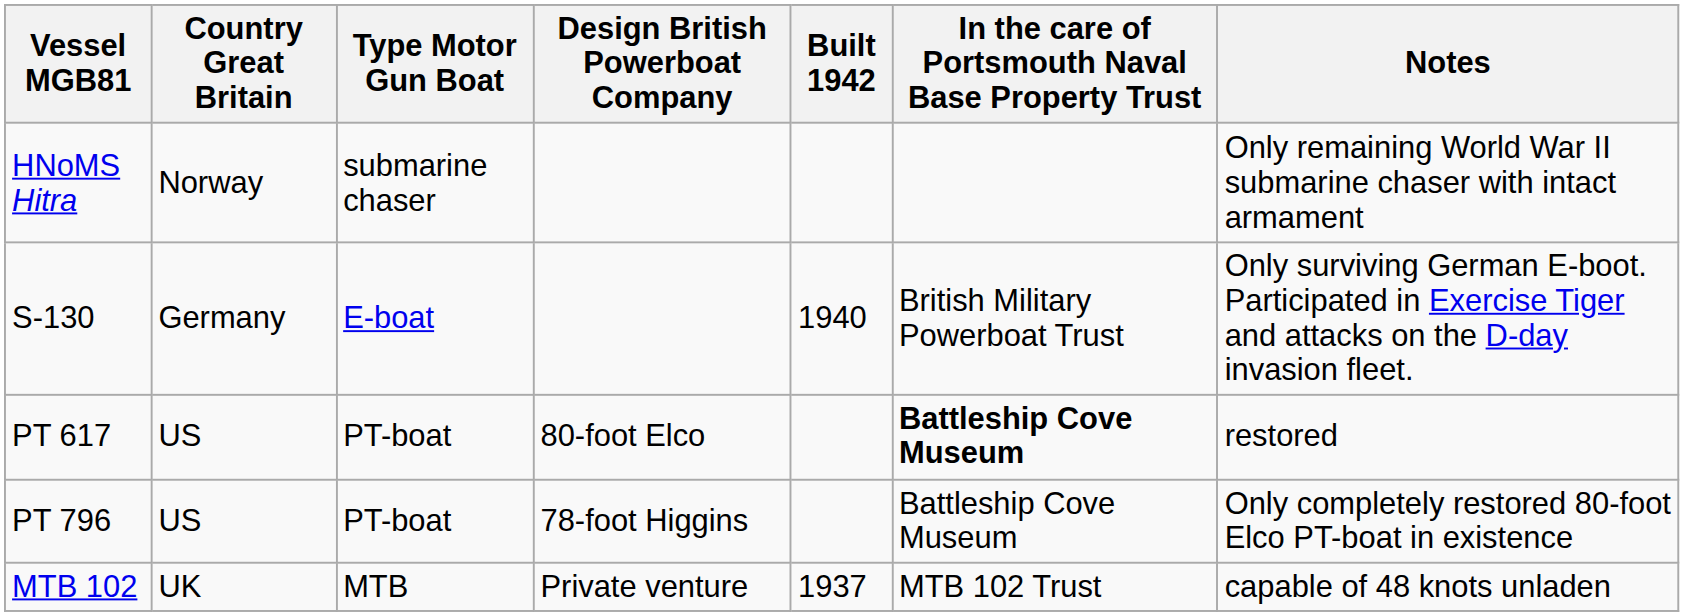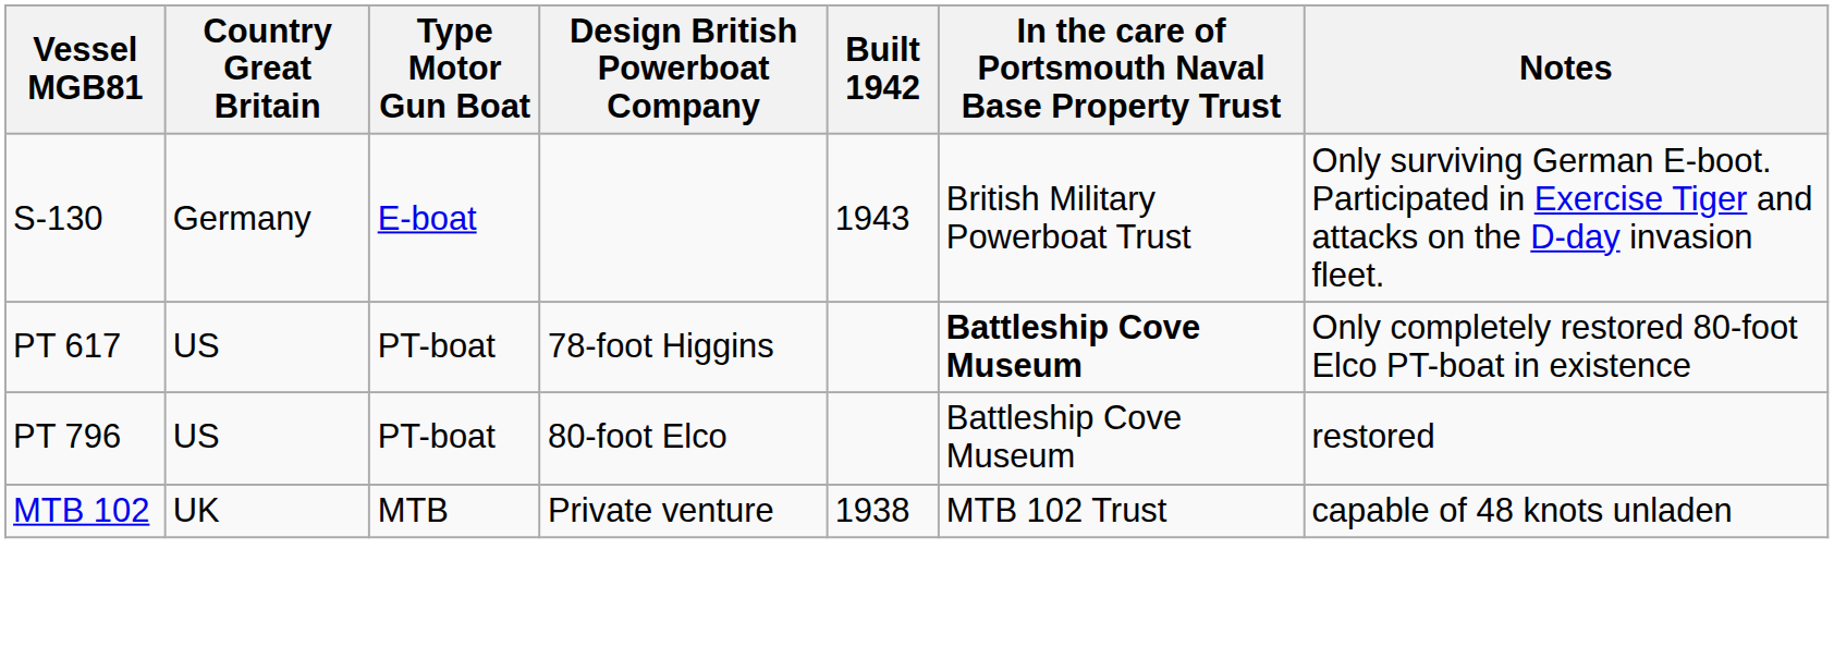- row: HNoMS Hitra | Norway | submarine chaser | Only remaining World War II submarine chaser with intact armament
S-130 | Built 1942: 1940 -> 1943
PT 617 | Design British Powerboat Company: 80-foot Elco -> 78-foot Higgins
PT 617 | Notes: restored -> Only completely restored 80-foot Elco PT-boat in existence
PT 796 | Design British Powerboat Company: 78-foot Higgins -> 80-foot Elco
PT 796 | Notes: Only completely restored 80-foot Elco PT-boat in existence -> restored
MTB 102 | Built 1942: 1937 -> 1938
